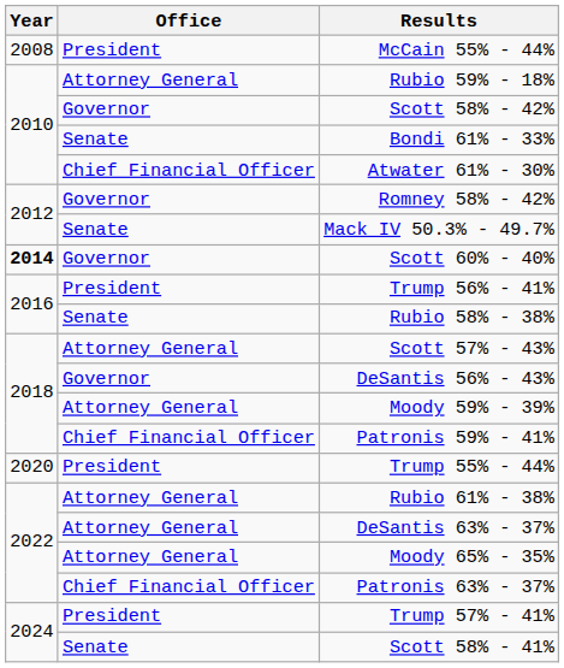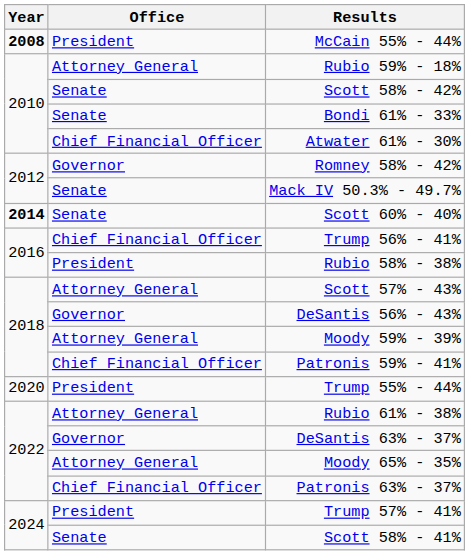McCain 55% - 44% | Year: normal -> bold
Scott 58% - 42% | Office: Governor -> Senate
Scott 60% - 40% | Office: Governor -> Senate
Trump 56% - 41% | Office: President -> Chief Financial Officer
Rubio 58% - 38% | Office: Senate -> President
DeSantis 63% - 37% | Office: Attorney General -> Governor
